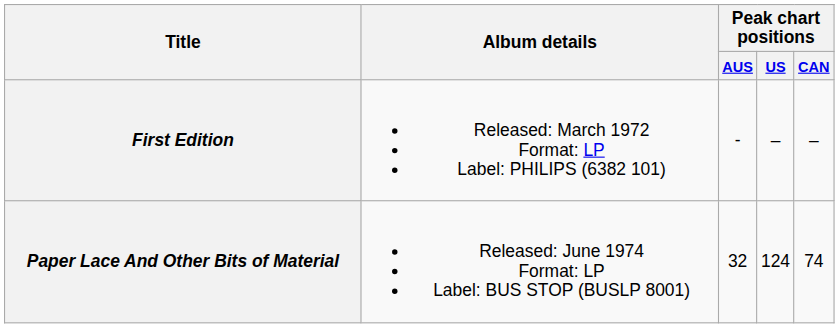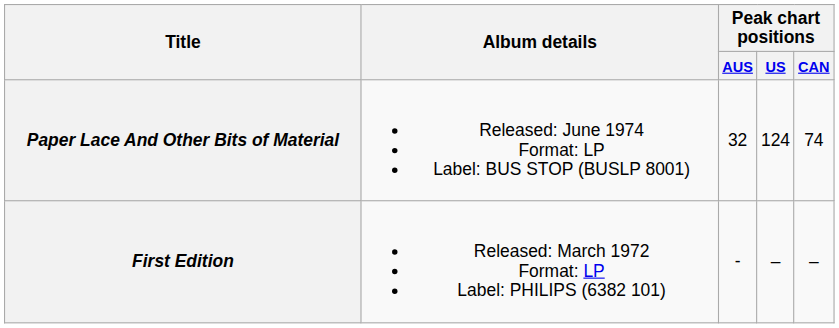rows swapped: First Edition <-> Paper Lace And Other Bits of Material
